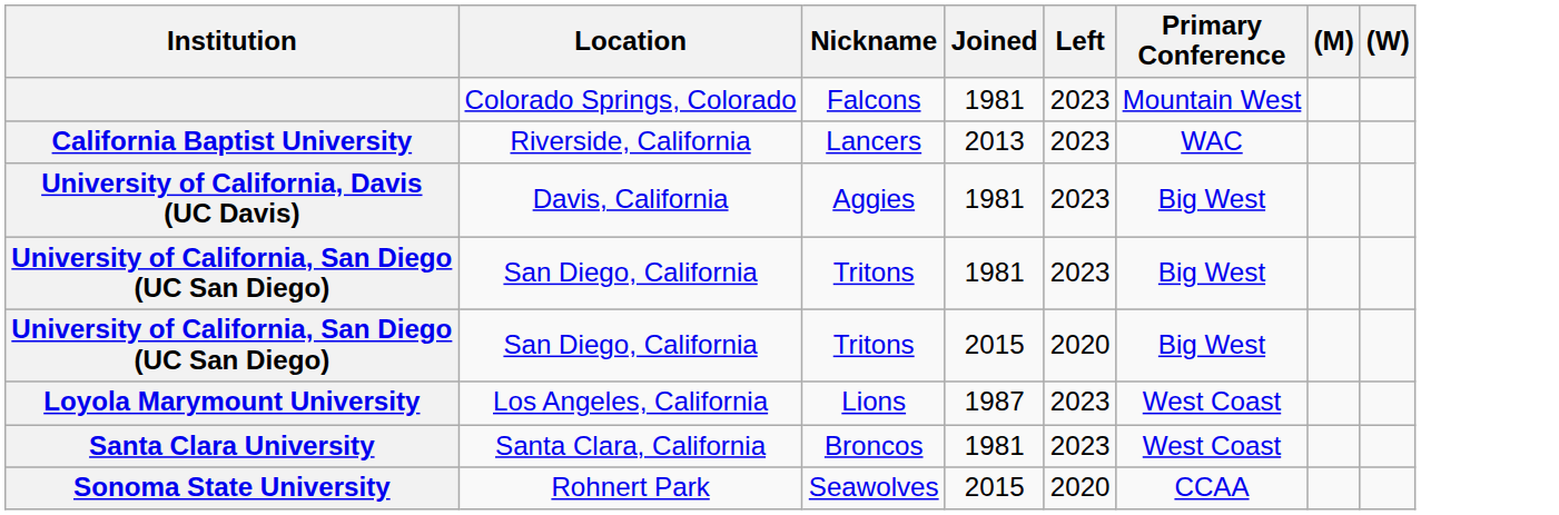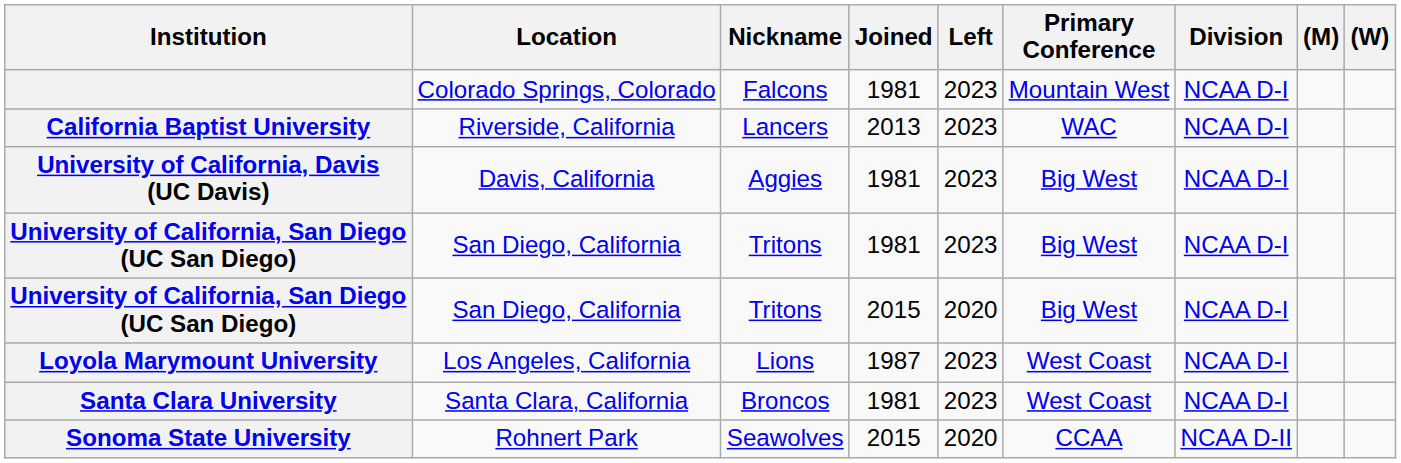+ column: Division | NCAA D-I | NCAA D-I | NCAA D-I | NCAA D-I | NCAA D-I | NCAA D-I | NCAA D-I | NCAA D-II
